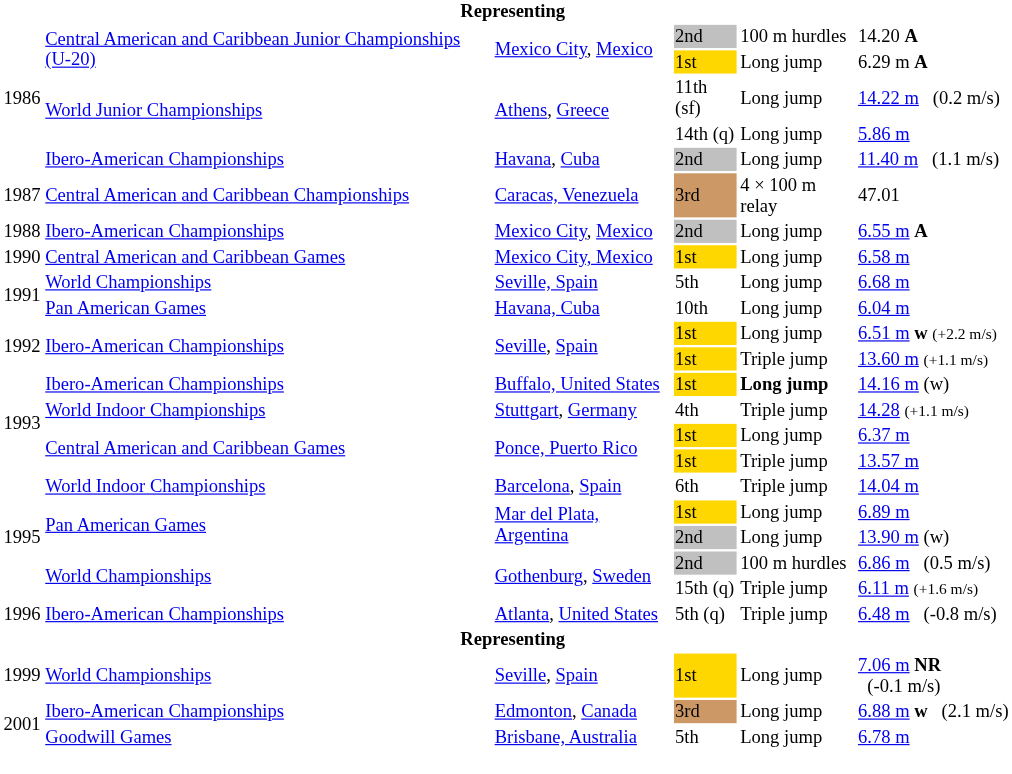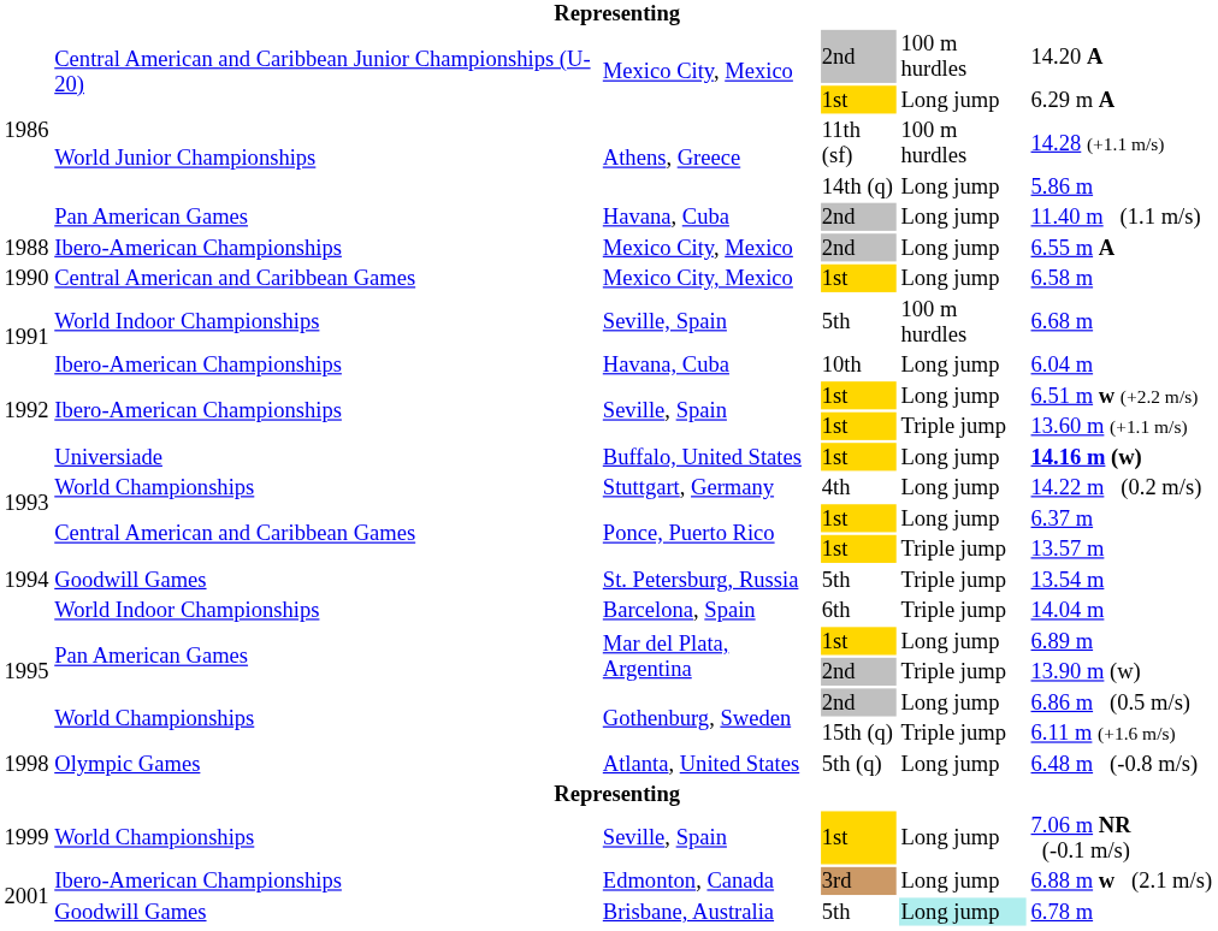Athens, Greece / 11th (sf) | column 5: Long jump -> 100 m hurdles
Athens, Greece / 11th (sf) | column 6: 14.22 m (0.2 m/s) -> 14.28 (+1.1 m/s)
Havana, Cuba / 2nd | column 2: Ibero-American Championships -> Pan American Games
- row: 1987 | Central American and Caribbean Championships | Caracas, Venezuela | 3rd | 4 × 100 m relay | 47.01
Seville, Spain / 5th | column 2: World Championships -> World Indoor Championships
Seville, Spain / 5th | column 5: Long jump -> 100 m hurdles
Havana, Cuba / 10th | column 2: Pan American Games -> Ibero-American Championships
Buffalo, United States | column 2: Ibero-American Championships -> Universiade
Buffalo, United States | column 5: bold -> normal
Buffalo, United States | column 6: normal -> bold
Stuttgart, Germany | column 2: World Indoor Championships -> World Championships
Stuttgart, Germany | column 5: Triple jump -> Long jump
Stuttgart, Germany | column 6: 14.28 (+1.1 m/s) -> 14.22 m (0.2 m/s)
+ row: 1994 | Goodwill Games | St. Petersburg, Russia | 5th | Triple jump | 13.54 m
Mar del Plata, Argentina / 2nd | column 5: Long jump -> Triple jump
Gothenburg, Sweden / 2nd | column 5: 100 m hurdles -> Long jump
Atlanta, United States | column 1: 1996 -> 1998
Atlanta, United States | column 2: Ibero-American Championships -> Olympic Games
Atlanta, United States | column 5: Triple jump -> Long jump
Brisbane, Australia | column 5: no background -> paleturquoise background
